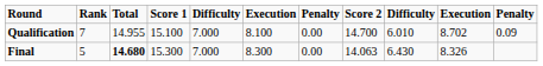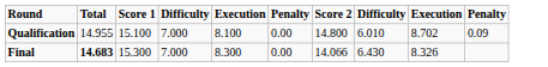- column: Rank | 7 | 5
Qualification | Score 2: 14.700 -> 14.800
Final | Total: 14.680 -> 14.683
Final | Score 2: 14.063 -> 14.066
